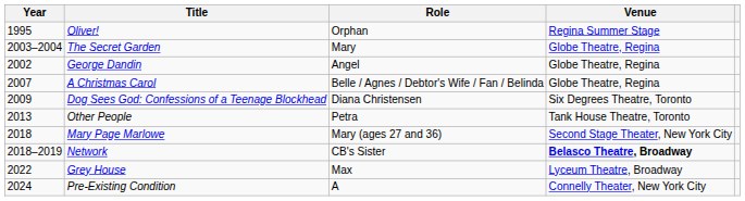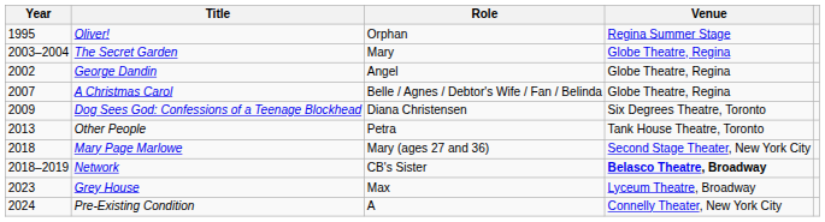Grey House | Year: 2022 -> 2023
